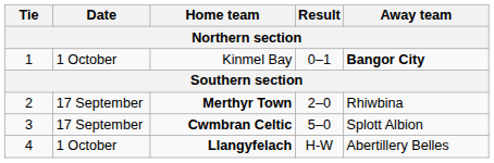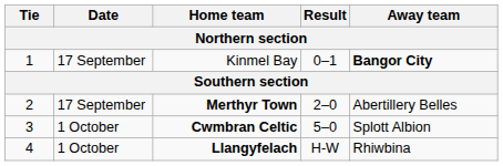Kinmel Bay | Date: 1 October -> 17 September
Merthyr Town | Away team: Rhiwbina -> Abertillery Belles
Cwmbran Celtic | Date: 17 September -> 1 October
Llangyfelach | Away team: Abertillery Belles -> Rhiwbina
